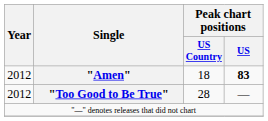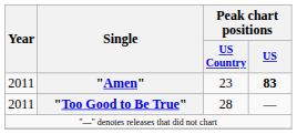"Amen" | Year: 2012 -> 2011
"Amen" | Peak chart positions / US Country: 18 -> 23
"Too Good to Be True" | Year: 2012 -> 2011
